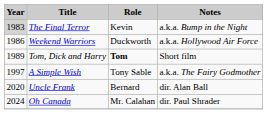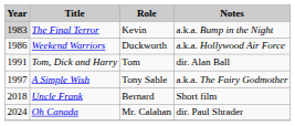Tom, Dick and Harry | Year: 1989 -> 1991
Tom, Dick and Harry | Role: bold -> normal
Tom, Dick and Harry | Notes: Short film -> dir. Alan Ball
Uncle Frank | Year: 2020 -> 2018
Uncle Frank | Notes: dir. Alan Ball -> Short film
